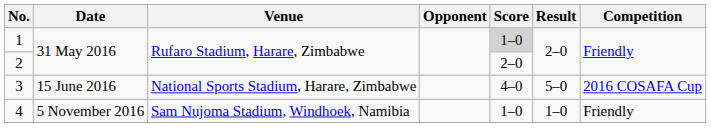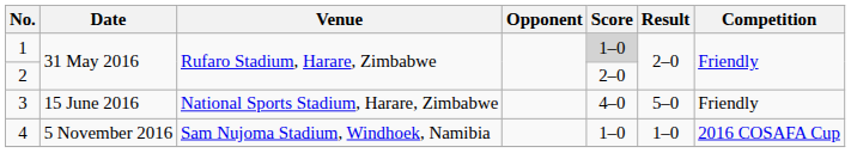3 | Competition: 2016 COSAFA Cup -> Friendly
4 | Competition: Friendly -> 2016 COSAFA Cup
